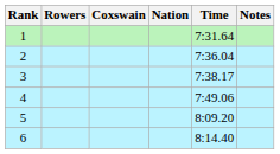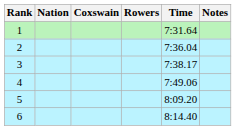columns swapped: Rowers <-> Nation
